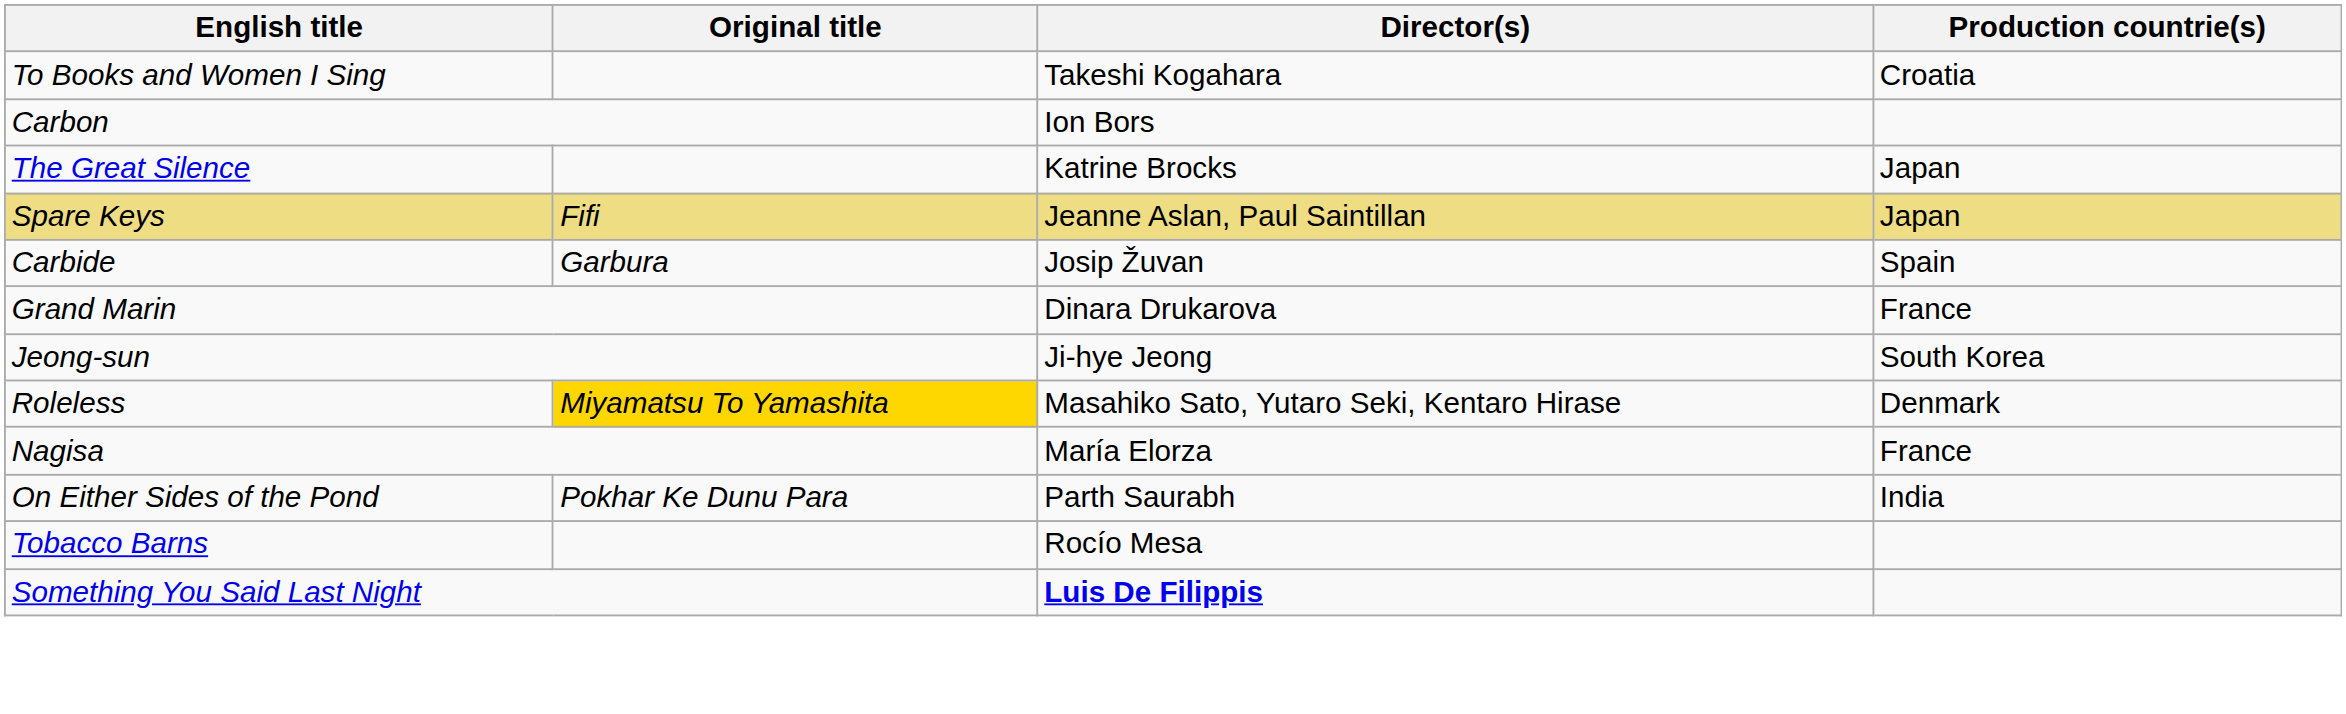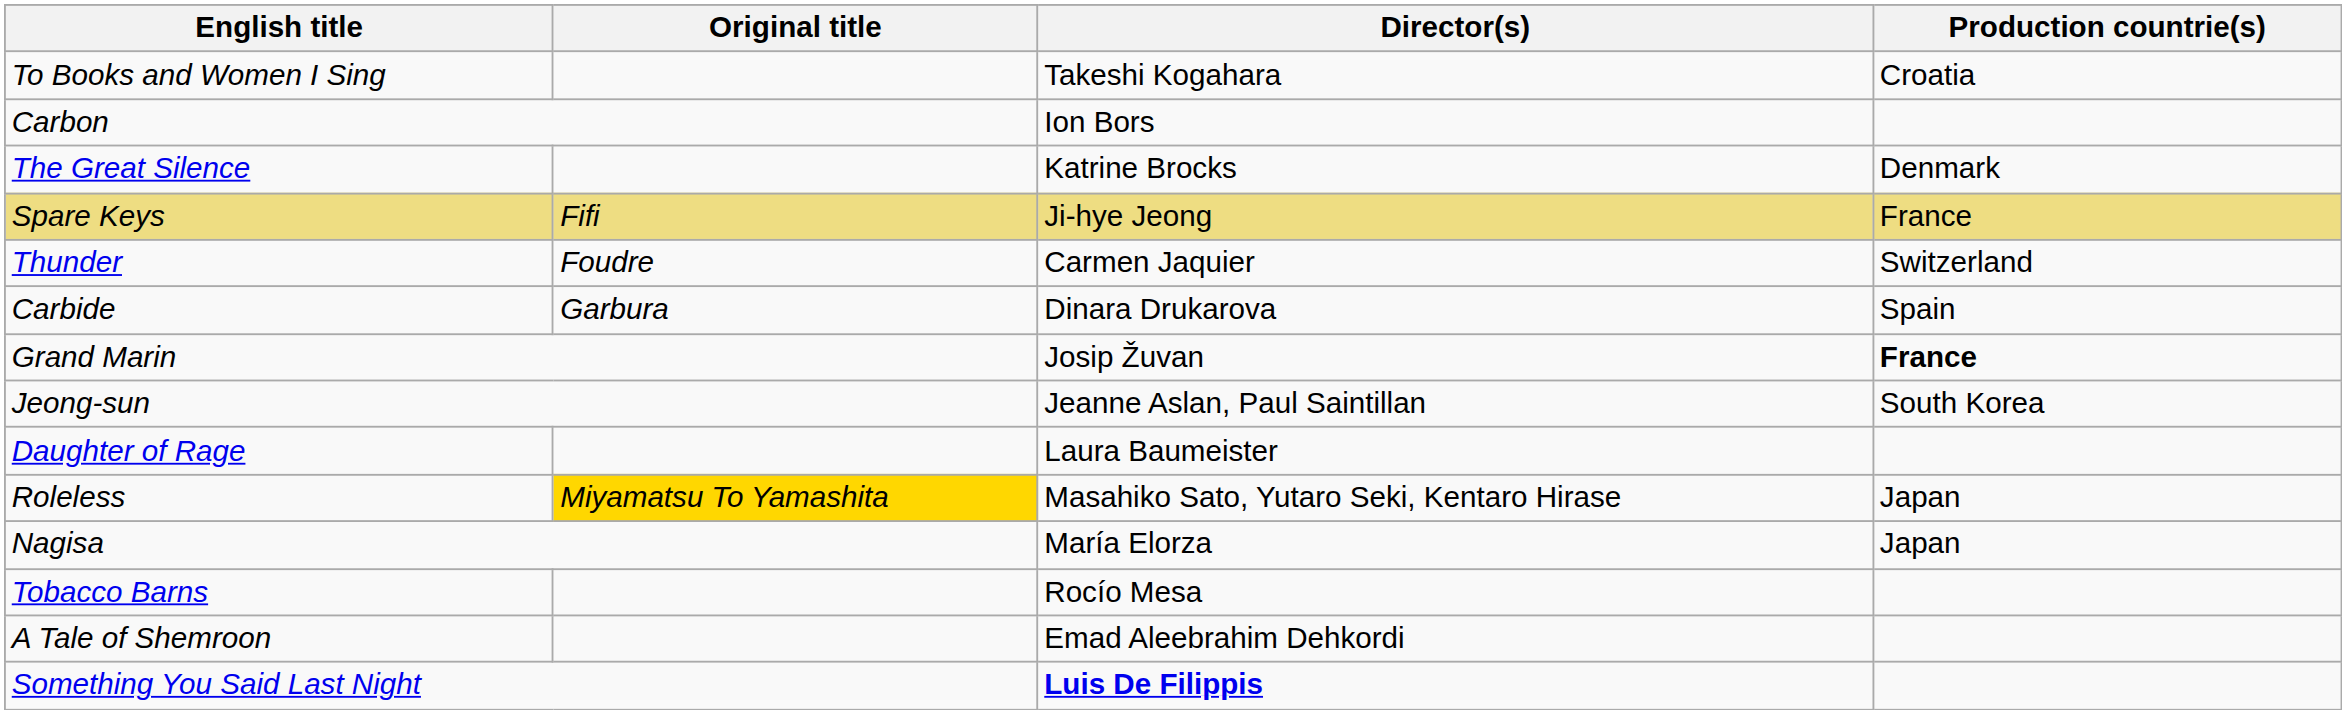The Great Silence | Production countrie(s): Japan -> Denmark
Spare Keys | Director(s): Jeanne Aslan, Paul Saintillan -> Ji-hye Jeong
Spare Keys | Production countrie(s): Japan -> France
+ row: Thunder | Foudre | Carmen Jaquier | Switzerland
Carbide | Director(s): Josip Žuvan -> Dinara Drukarova
Grand Marin | Director(s): Dinara Drukarova -> Josip Žuvan
Grand Marin | Production countrie(s): normal -> bold
Jeong-sun | Director(s): Ji-hye Jeong -> Jeanne Aslan, Paul Saintillan
+ row: Daughter of Rage | Laura Baumeister
Roleless | Production countrie(s): Denmark -> Japan
Nagisa | Production countrie(s): France -> Japan
- row: On Either Sides of the Pond | Pokhar Ke Dunu Para | Parth Saurabh | India
+ row: A Tale of Shemroon | Emad Aleebrahim Dehkordi
